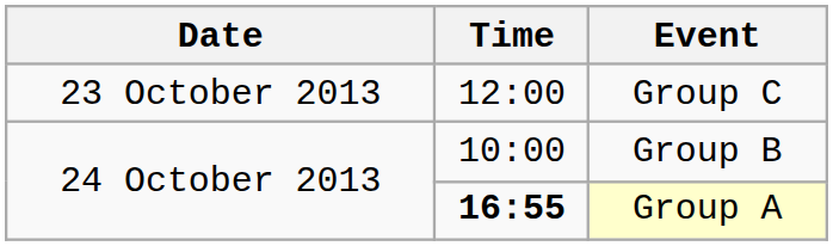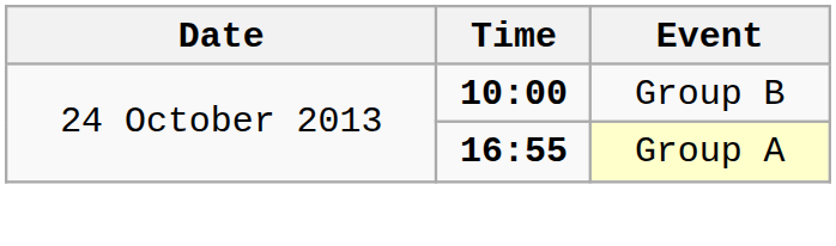- row: 23 October 2013 | 12:00 | Group C
Group B | Time: normal -> bold
